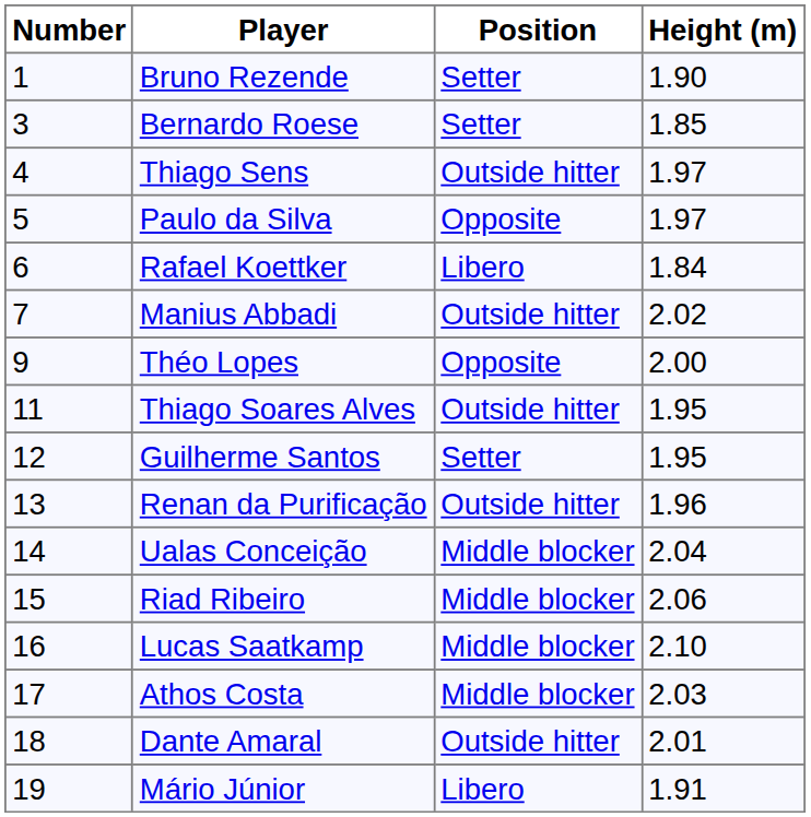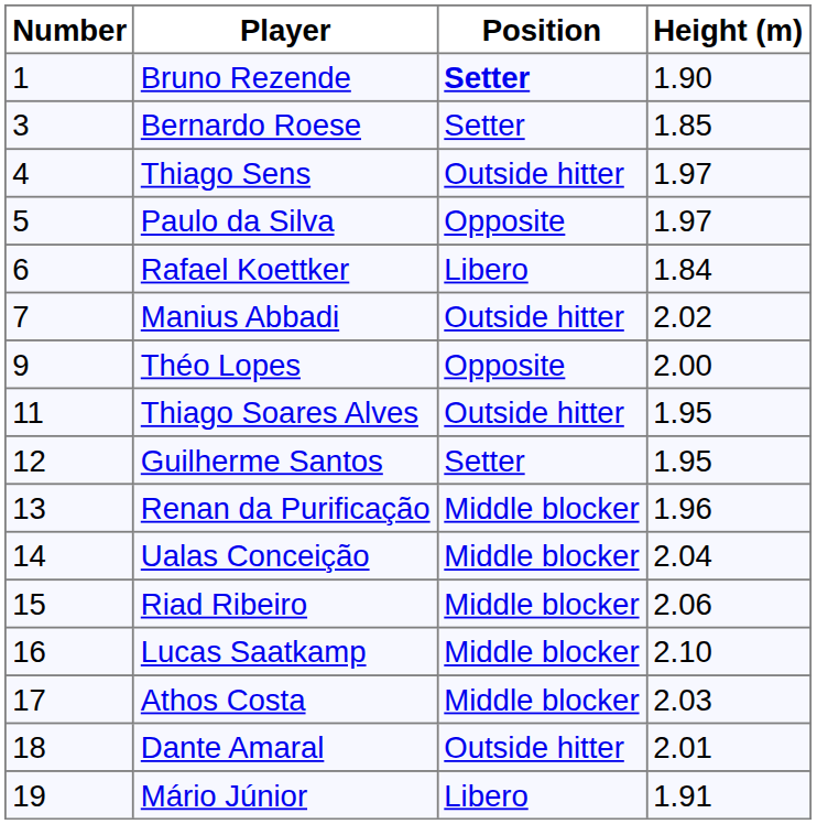Bruno Rezende | Position: normal -> bold
Renan da Purificação | Position: Outside hitter -> Middle blocker
